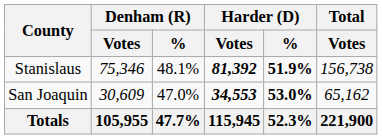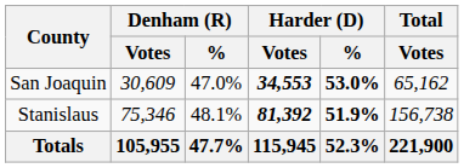rows swapped: San Joaquin <-> Stanislaus
